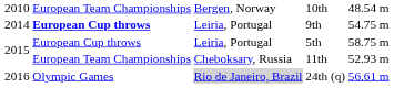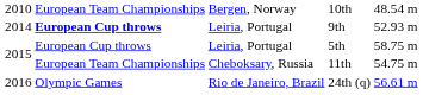9th | column 5: 54.75 m -> 52.93 m
11th | column 5: 52.93 m -> 54.75 m
24th (q) | column 3: lightgrey background -> no background
